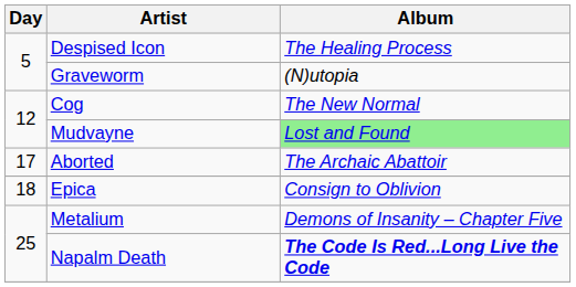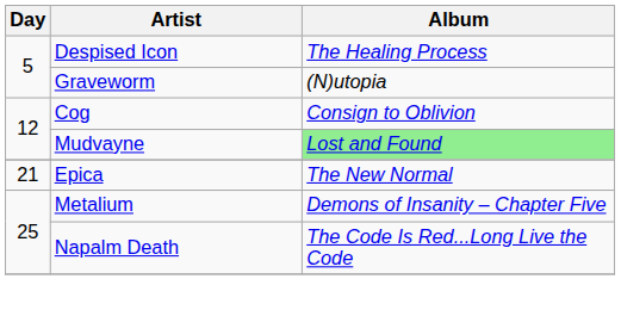Cog | Album: The New Normal -> Consign to Oblivion
- row: 17 | Aborted | The Archaic Abattoir
Epica | Day: 18 -> 21
Epica | Album: Consign to Oblivion -> The New Normal
Napalm Death | Album: bold -> normal
